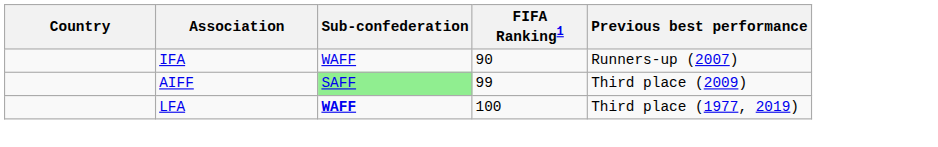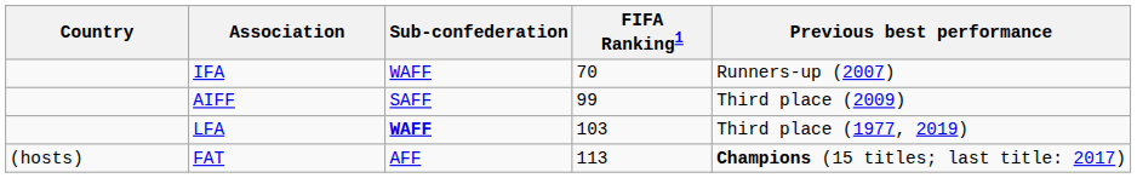IFA | FIFA Ranking1: 90 -> 70
AIFF | Sub-confederation: lightgreen background -> no background
LFA | FIFA Ranking1: 100 -> 103
+ row: (hosts) | FAT | AFF | 113 | Champions (15 titles; last title: 2017)
